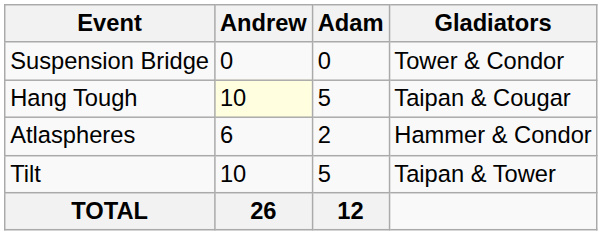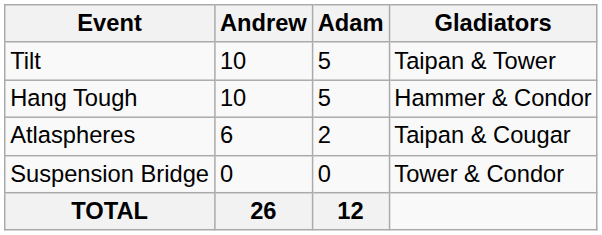rows swapped: Suspension Bridge <-> Tilt
Hang Tough | Andrew: lightyellow background -> no background
Hang Tough | Gladiators: Taipan & Cougar -> Hammer & Condor
Atlaspheres | Gladiators: Hammer & Condor -> Taipan & Cougar
